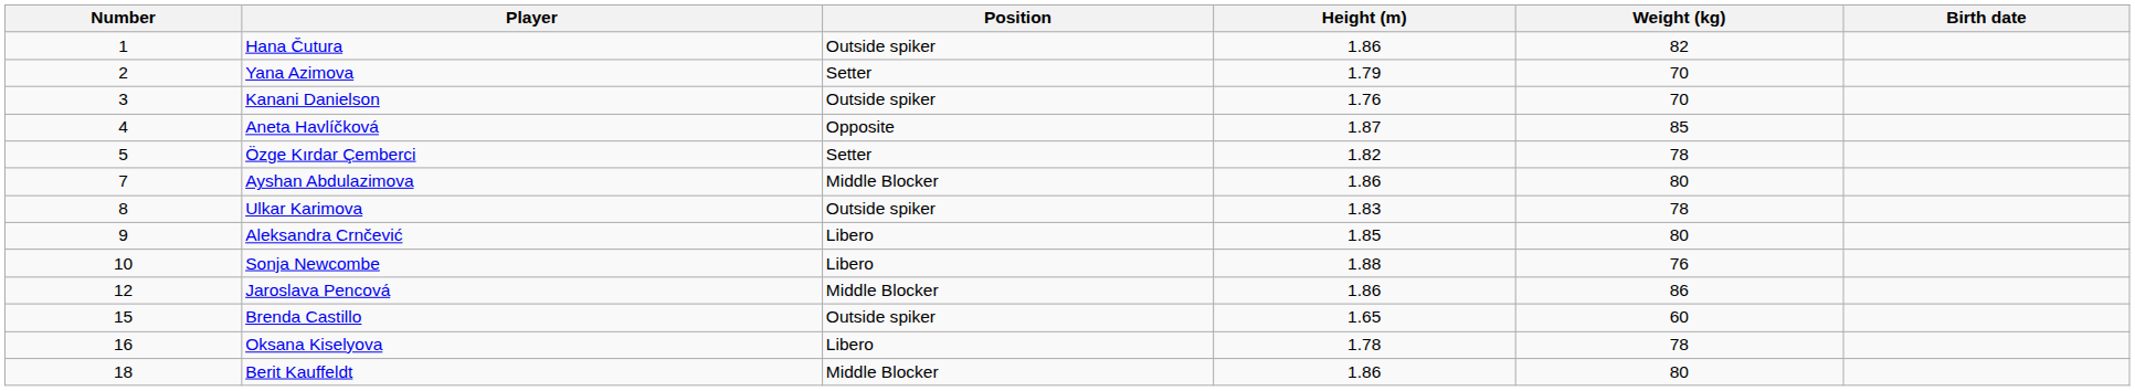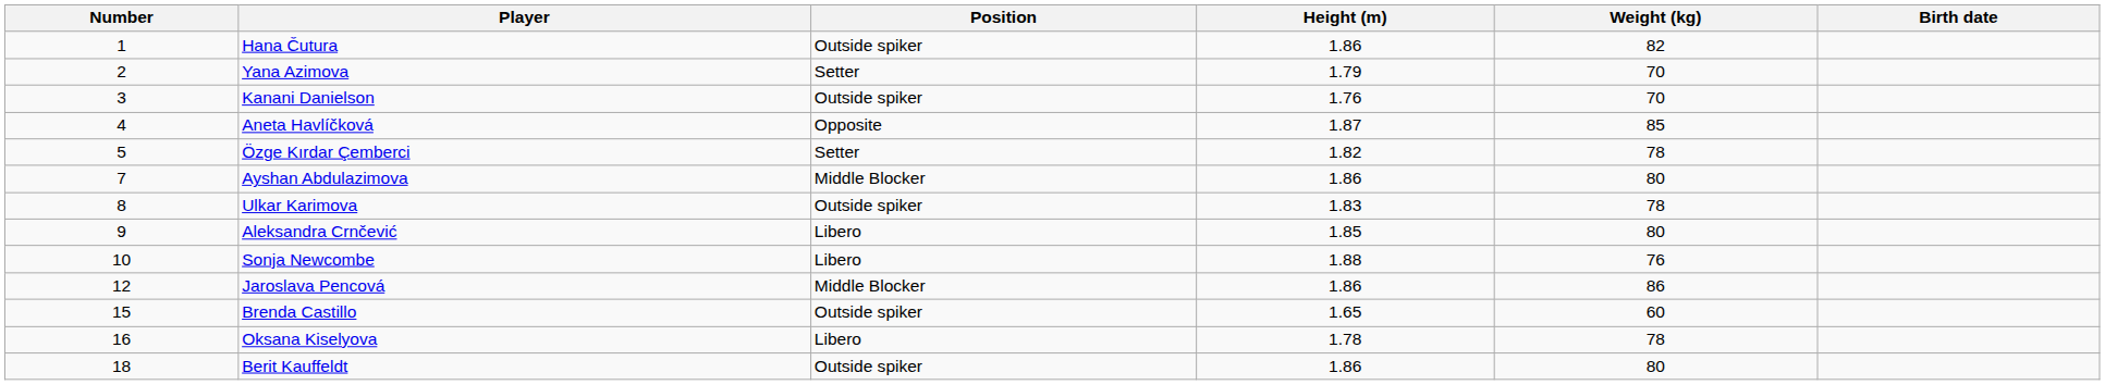Berit Kauffeldt | Position: Middle Blocker -> Outside spiker
